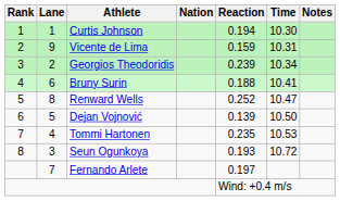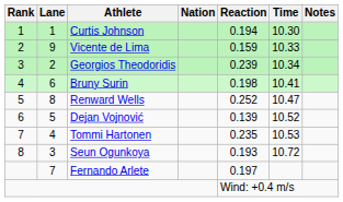Vicente de Lima | Time: 10.31 -> 10.33
Bruny Surin | Reaction: 0.188 -> 0.198
Dejan Vojnović | Time: 10.50 -> 10.52
